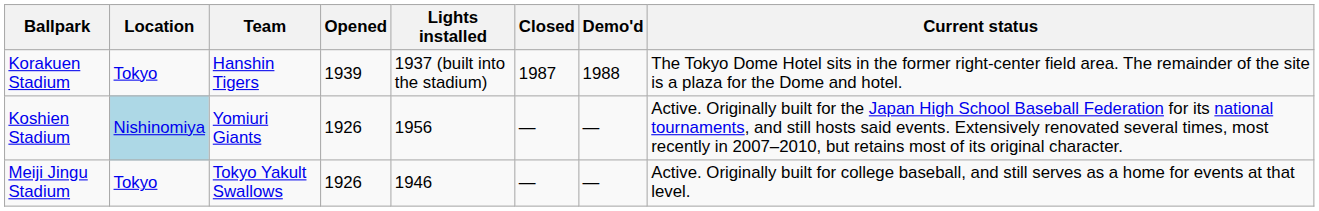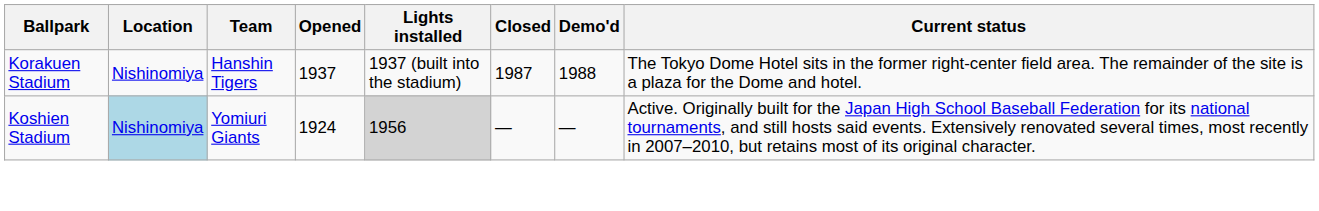Korakuen Stadium | Location: Tokyo -> Nishinomiya
Korakuen Stadium | Opened: 1939 -> 1937
Koshien Stadium | Opened: 1926 -> 1924
Koshien Stadium | Lights installed: no background -> lightgrey background
- row: Meiji Jingu Stadium | Tokyo | Tokyo Yakult Swallows | 1926 | 1946 | — | — | Active. Originally built for college baseball, and still serves as a home for events at that level.
